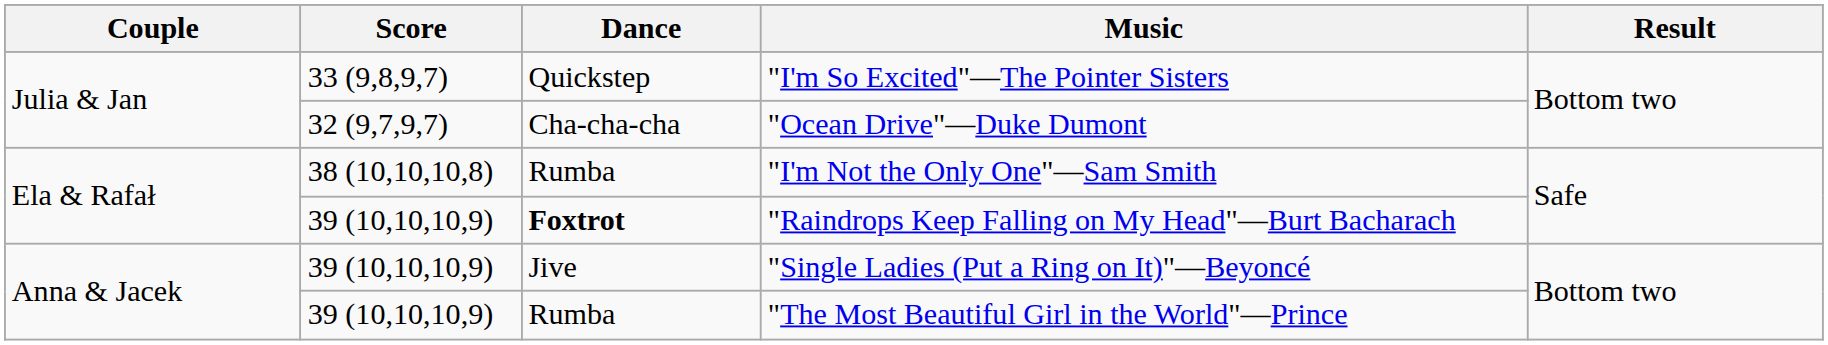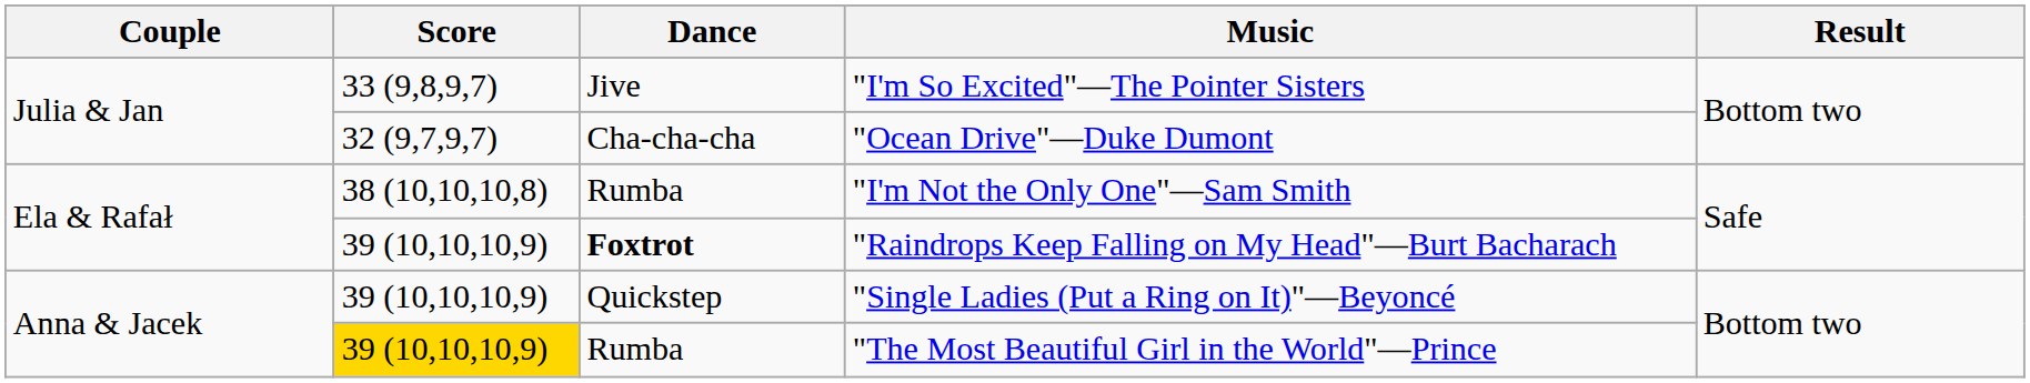"I'm So Excited"—The Pointer Sisters | Dance: Quickstep -> Jive
"Single Ladies (Put a Ring on It)"—Beyoncé | Dance: Jive -> Quickstep
"The Most Beautiful Girl in the World"—Prince | Score: no background -> gold background
